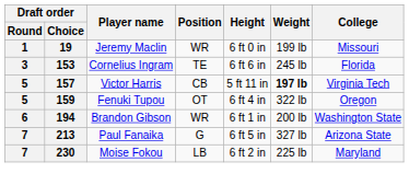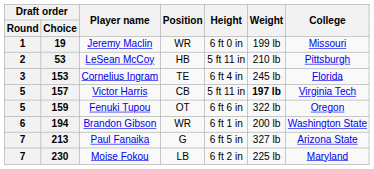+ row: 2 | 53 | LeSean McCoy | HB | 5 ft 11 in | 210 lb | Pittsburgh
153 | Height: 6 ft 6 in -> 6 ft 4 in
159 | Height: 6 ft 4 in -> 6 ft 6 in
